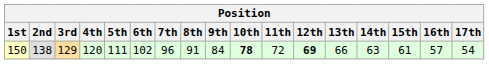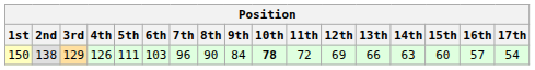150 | 4th: 120 -> 126
150 | 6th: 102 -> 103
150 | 8th: 91 -> 90
150 | 12th: bold -> normal
150 | 15th: 61 -> 60
